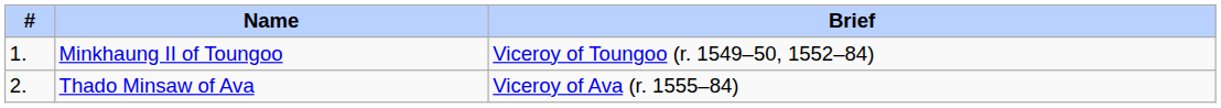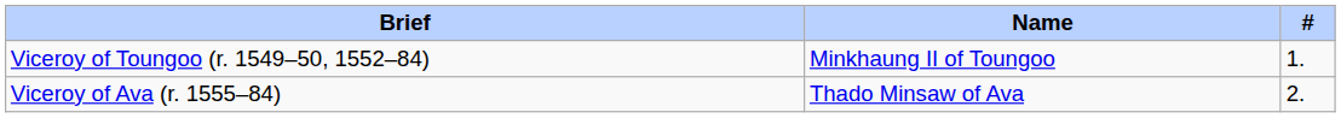columns swapped: # <-> Brief
